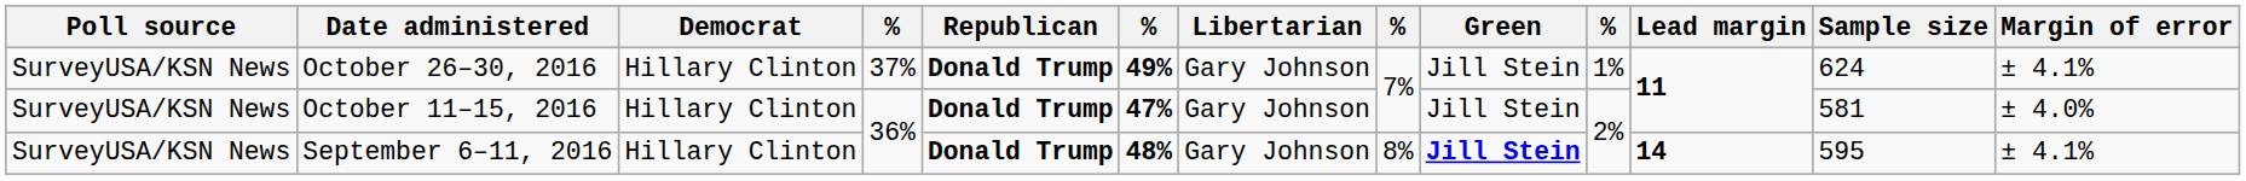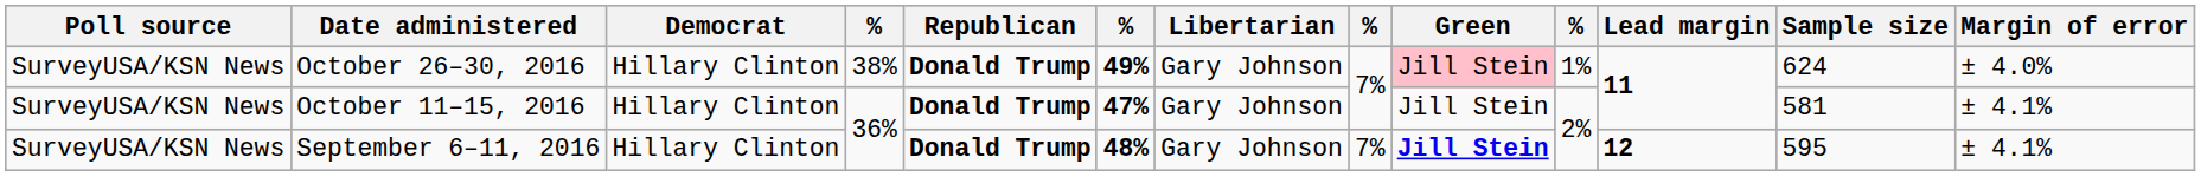October 26–30, 2016 | column 4: 37% -> 38%
October 26–30, 2016 | Green: no background -> pink background
October 26–30, 2016 | Margin of error: ± 4.1% -> ± 4.0%
October 11–15, 2016 | Margin of error: ± 4.0% -> ± 4.1%
September 6–11, 2016 | column 8: 8% -> 7%
September 6–11, 2016 | Lead margin: 14 -> 12
